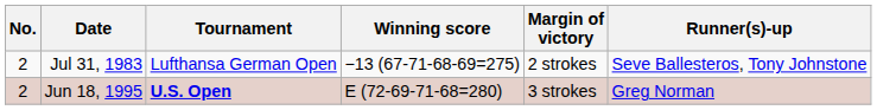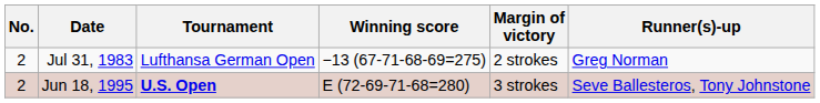Jul 31, 1983 | Runner(s)-up: Seve Ballesteros, Tony Johnstone -> Greg Norman
Jun 18, 1995 | Runner(s)-up: Greg Norman -> Seve Ballesteros, Tony Johnstone
